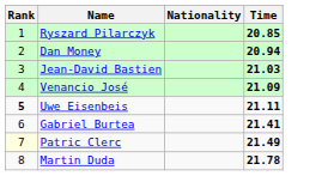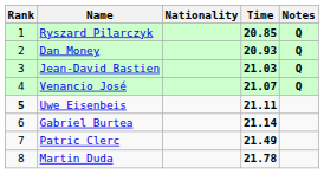+ column: Notes | Q | Q | Q | Q
Dan Money | Time: 20.94 -> 20.93
Venancio José | Time: 21.09 -> 21.07
Gabriel Burtea | Time: 21.41 -> 21.14
Patric Clerc | Rank: lightyellow background -> no background
